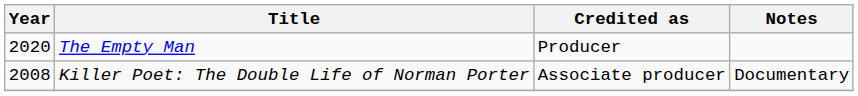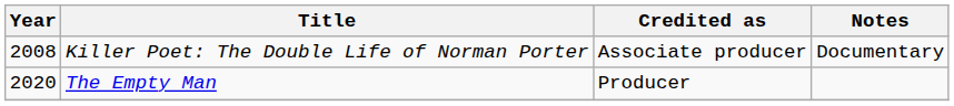rows swapped: Killer Poet: The Double Life of Norman Porter <-> The Empty Man
